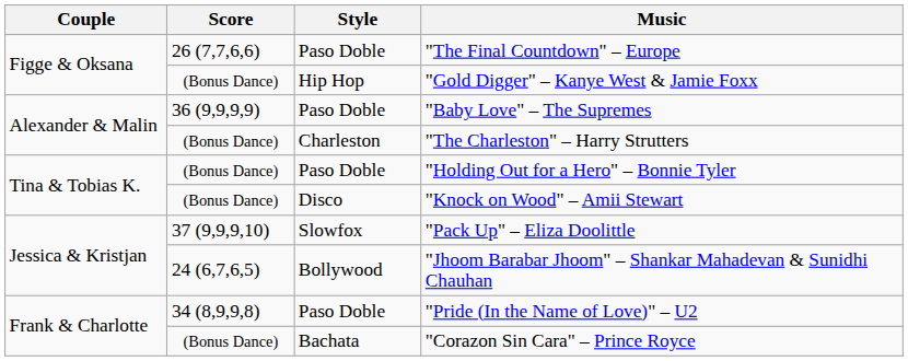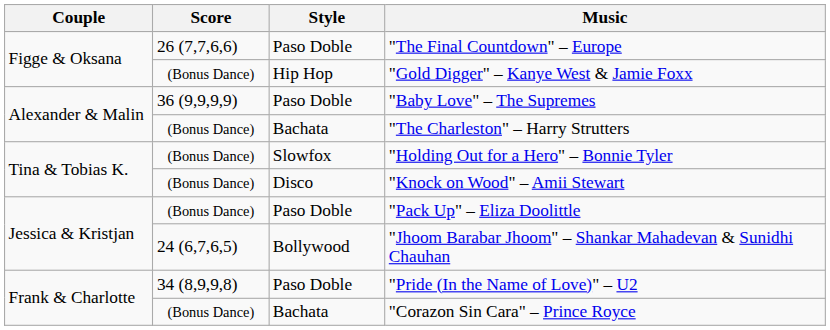"The Charleston" – Harry Strutters | Style: Charleston -> Bachata
"Holding Out for a Hero" – Bonnie Tyler | Style: Paso Doble -> Slowfox
"Pack Up" – Eliza Doolittle | Score: 37 (9,9,9,10) -> (Bonus Dance)
"Pack Up" – Eliza Doolittle | Style: Slowfox -> Paso Doble
